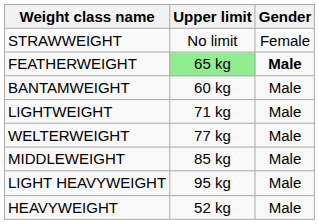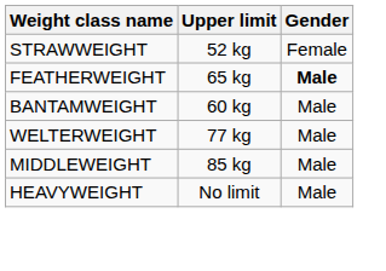STRAWWEIGHT | Upper limit: No limit -> 52 kg
FEATHERWEIGHT | Upper limit: lightgreen background -> no background
- row: LIGHTWEIGHT | 71 kg | Male
- row: LIGHT HEAVYWEIGHT | 95 kg | Male
HEAVYWEIGHT | Upper limit: 52 kg -> No limit
